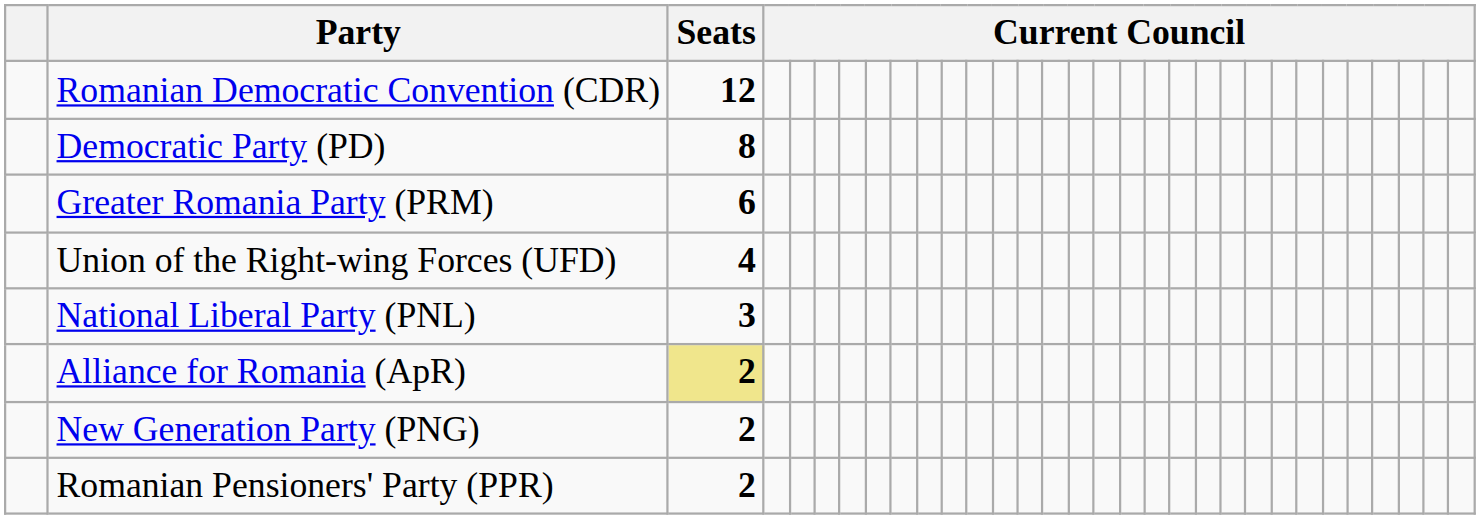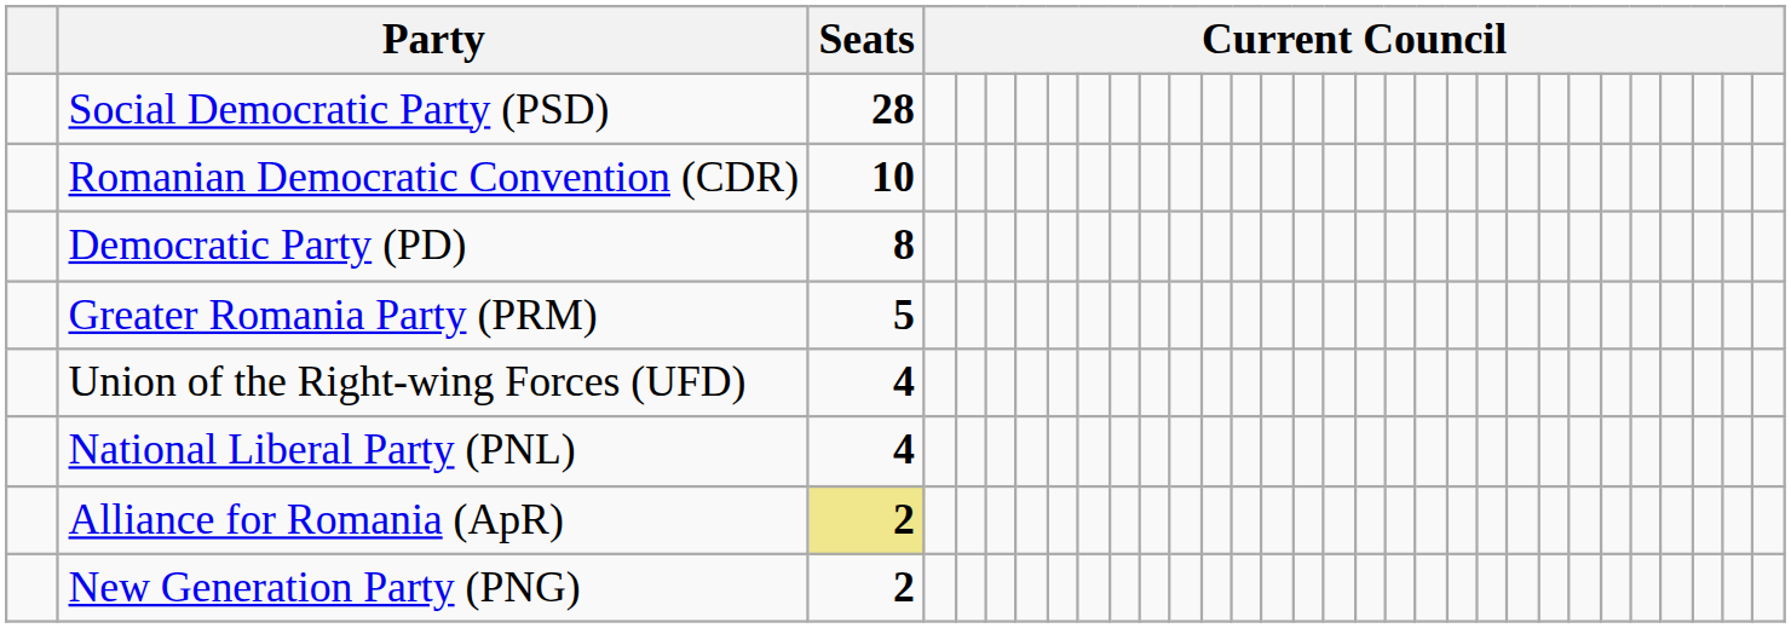+ row: Social Democratic Party (PSD) | 28
Romanian Democratic Convention (CDR) | Seats: 12 -> 10
Greater Romania Party (PRM) | Seats: 6 -> 5
National Liberal Party (PNL) | Seats: 3 -> 4
- row: Romanian Pensioners' Party (PPR) | 2
